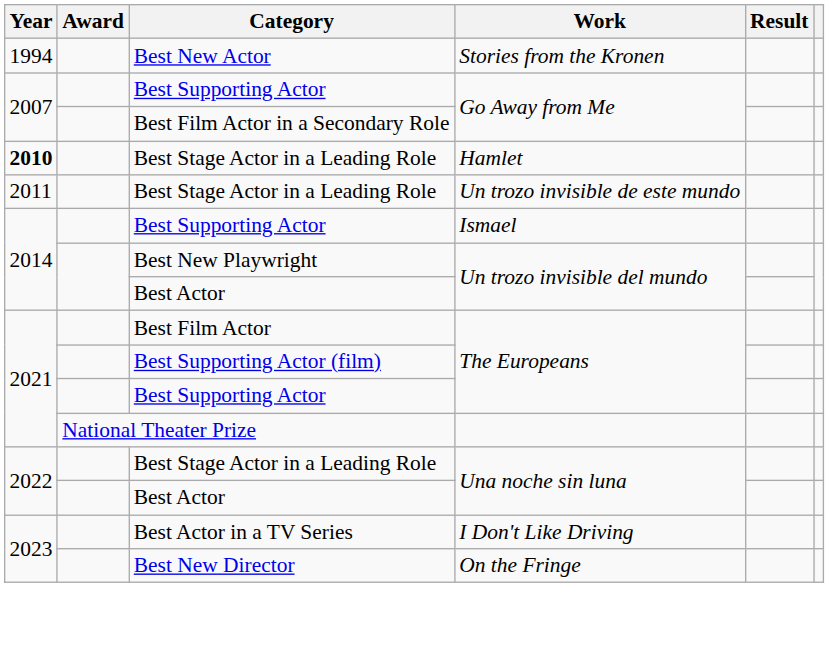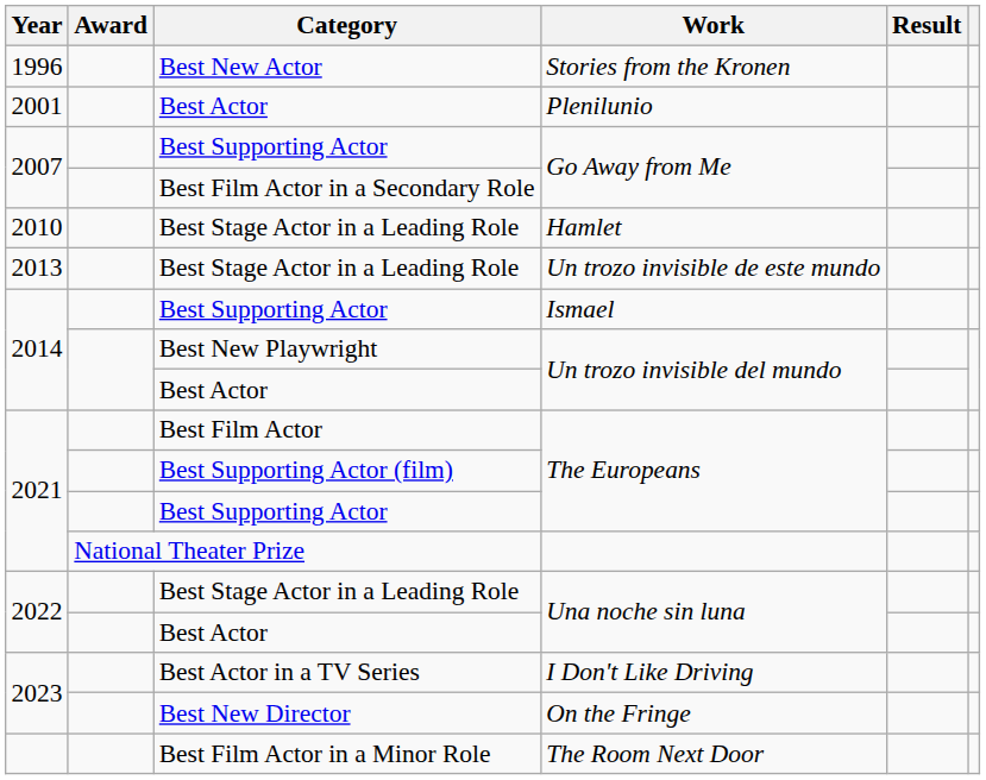Stories from the Kronen | Year: 1994 -> 1996
+ row: 2001 | Best Actor | Plenilunio
Hamlet | Year: bold -> normal
Un trozo invisible de este mundo | Year: 2011 -> 2013
+ row: Best Film Actor in a Minor Role | The Room Next Door
